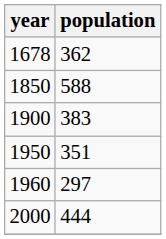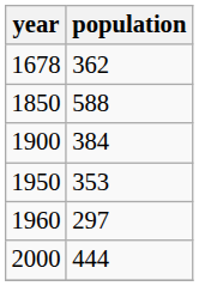1900 | population: 383 -> 384
1950 | population: 351 -> 353
